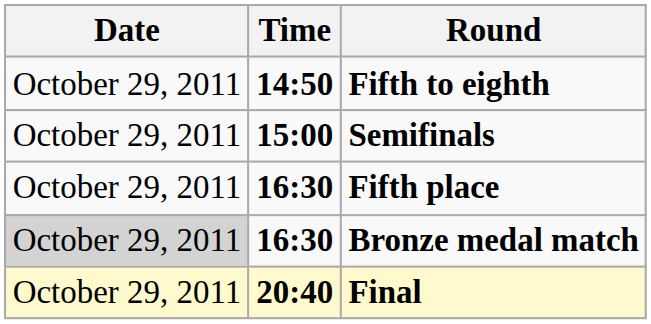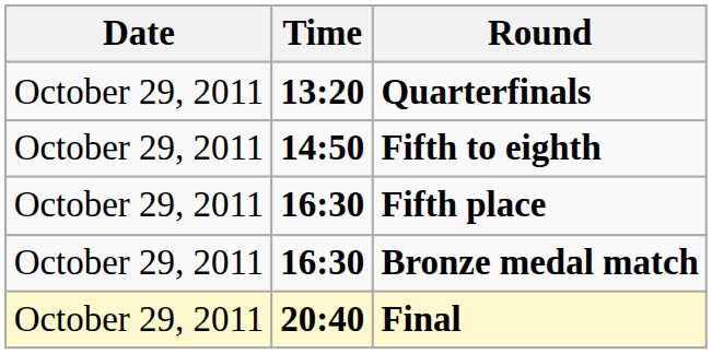+ row: October 29, 2011 | 13:20 | Quarterfinals
- row: October 29, 2011 | 15:00 | Semifinals
Bronze medal match | Date: lightgrey background -> no background
